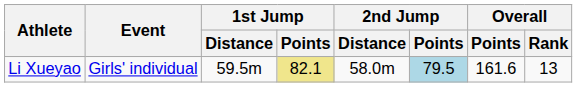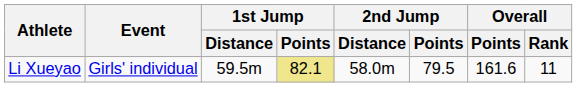Li Xueyao | 2nd Jump / Points: lightblue background -> no background
Li Xueyao | Overall / Rank: 13 -> 11
